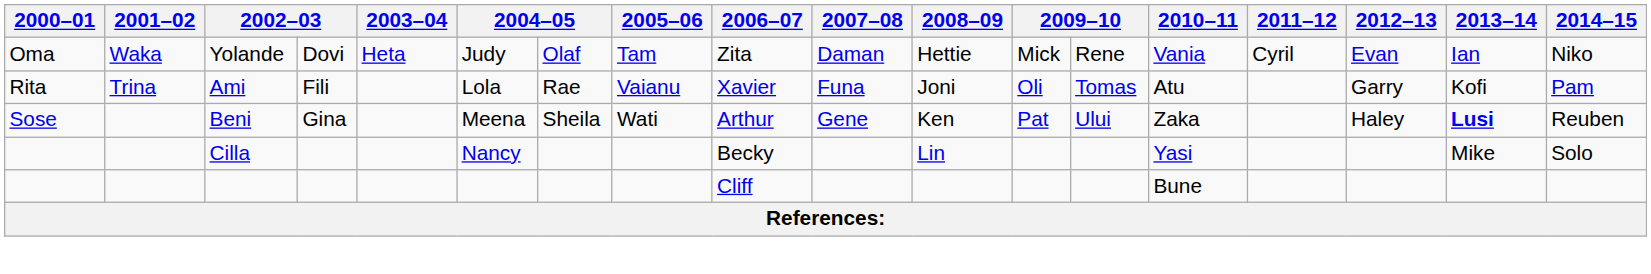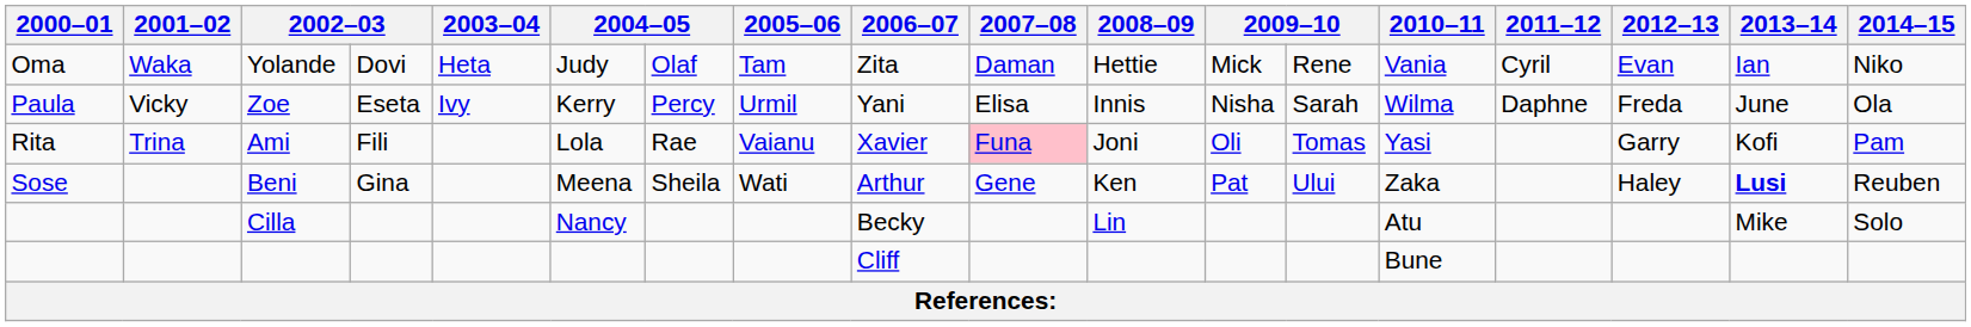+ row: Paula | Vicky | Zoe | Eseta | Ivy | Kerry | Percy | Urmil | Yani | Elisa | Innis | Nisha | Sarah | Wilma | Daphne | Freda | June | Ola
Ami | 2007–08: no background -> pink background
Ami | 2010–11: Atu -> Yasi
Cilla | 2010–11: Yasi -> Atu
